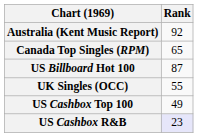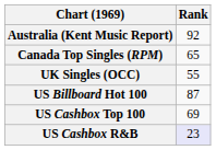rows swapped: UK Singles (OCC) <-> US Billboard Hot 100
US Cashbox Top 100 | Rank: 49 -> 69
